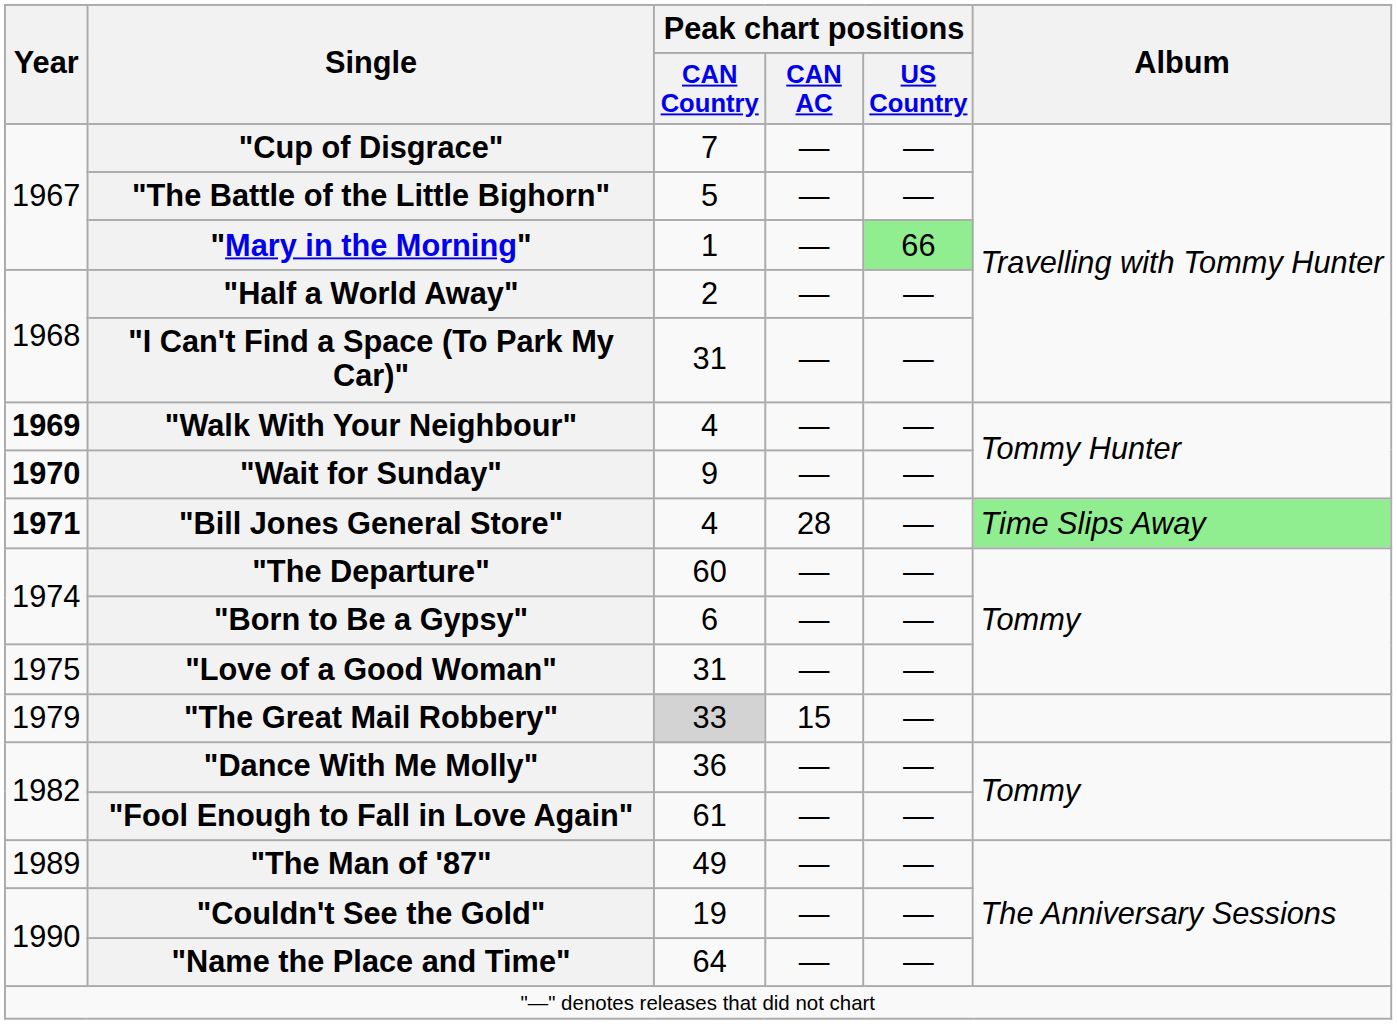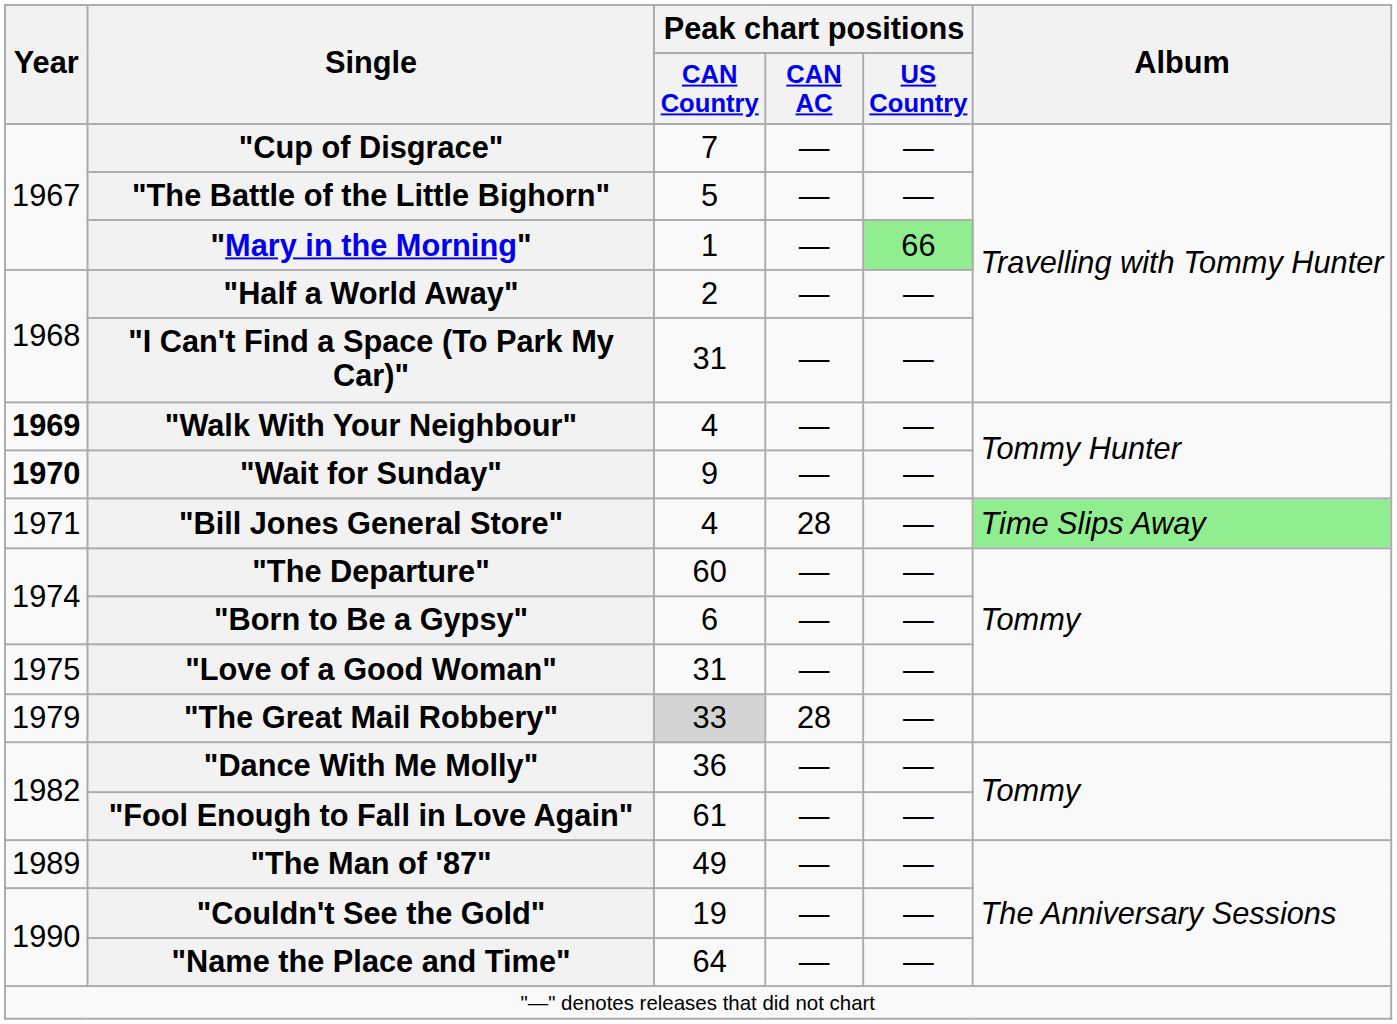"Bill Jones General Store" | Year: bold -> normal
"The Great Mail Robbery" | Peak chart positions / CAN AC: 15 -> 28
